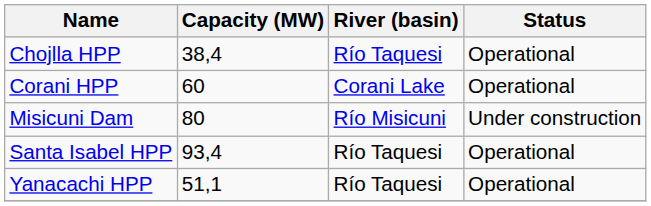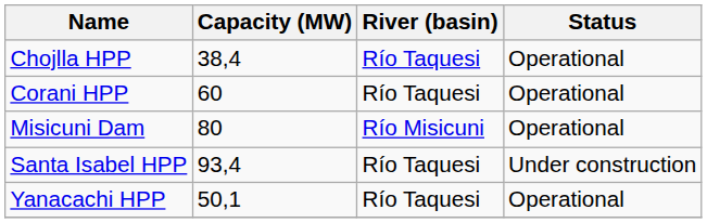Corani HPP | River (basin): Corani Lake -> Río Taquesi
Misicuni Dam | Status: Under construction -> Operational
Santa Isabel HPP | Status: Operational -> Under construction
Yanacachi HPP | Capacity (MW): 51,1 -> 50,1
